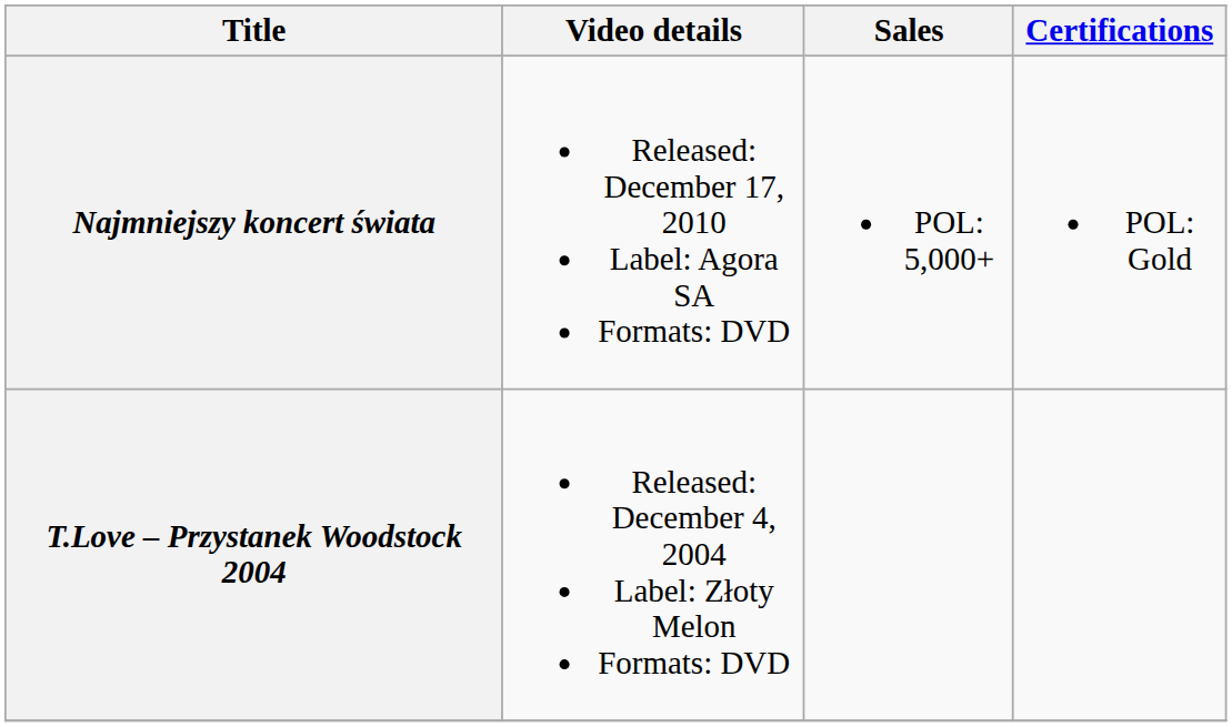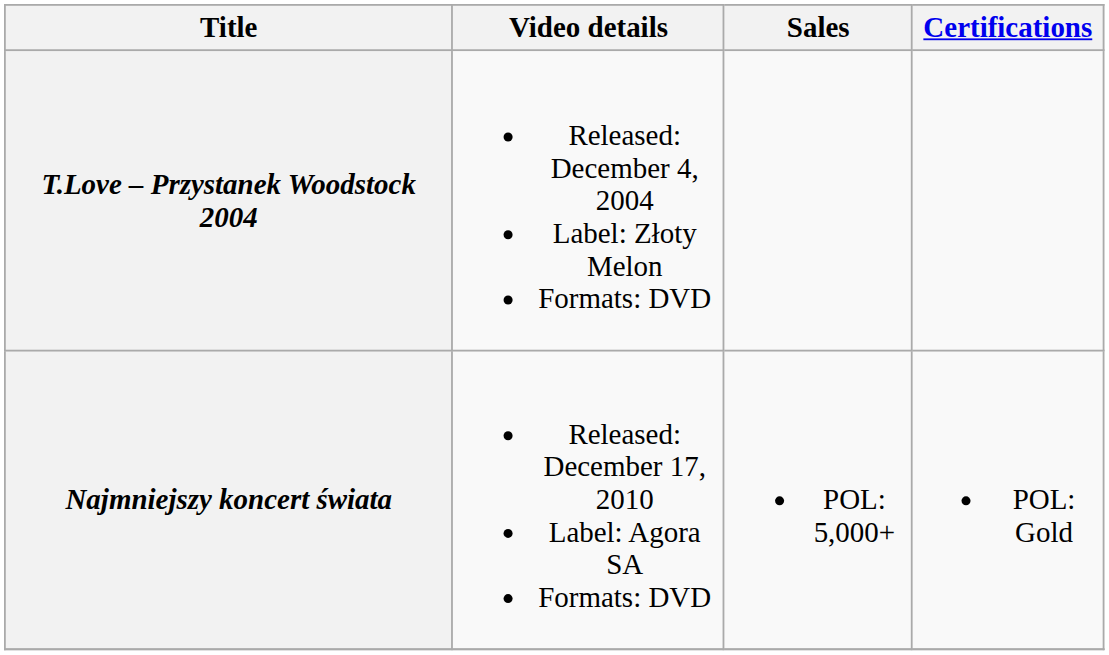rows swapped: T.Love – Przystanek Woodstock 2004 <-> Najmniejszy koncert świata
